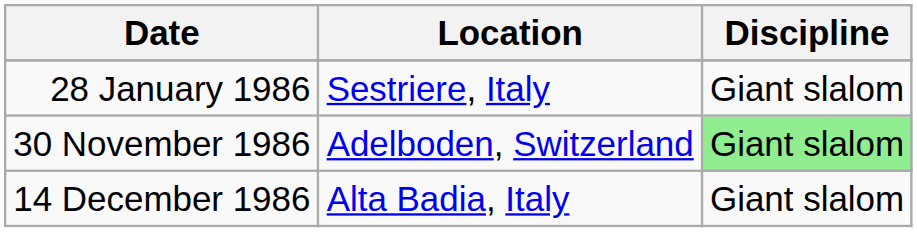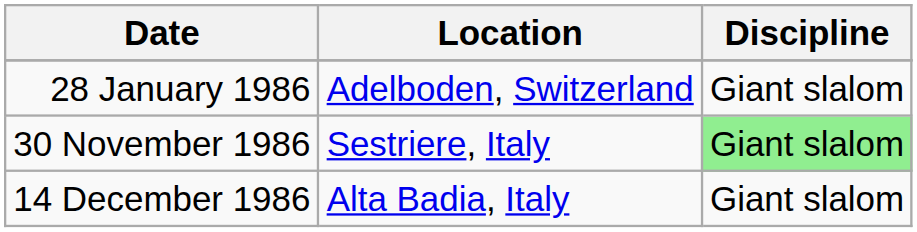28 January 1986 | Location: Sestriere, Italy -> Adelboden, Switzerland
30 November 1986 | Location: Adelboden, Switzerland -> Sestriere, Italy
